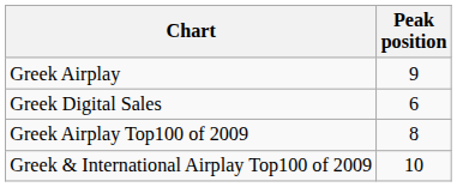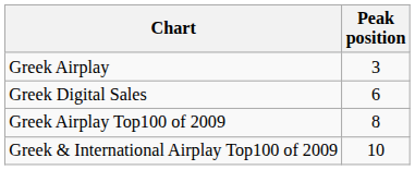Greek Airplay | Peak position: 9 -> 3
